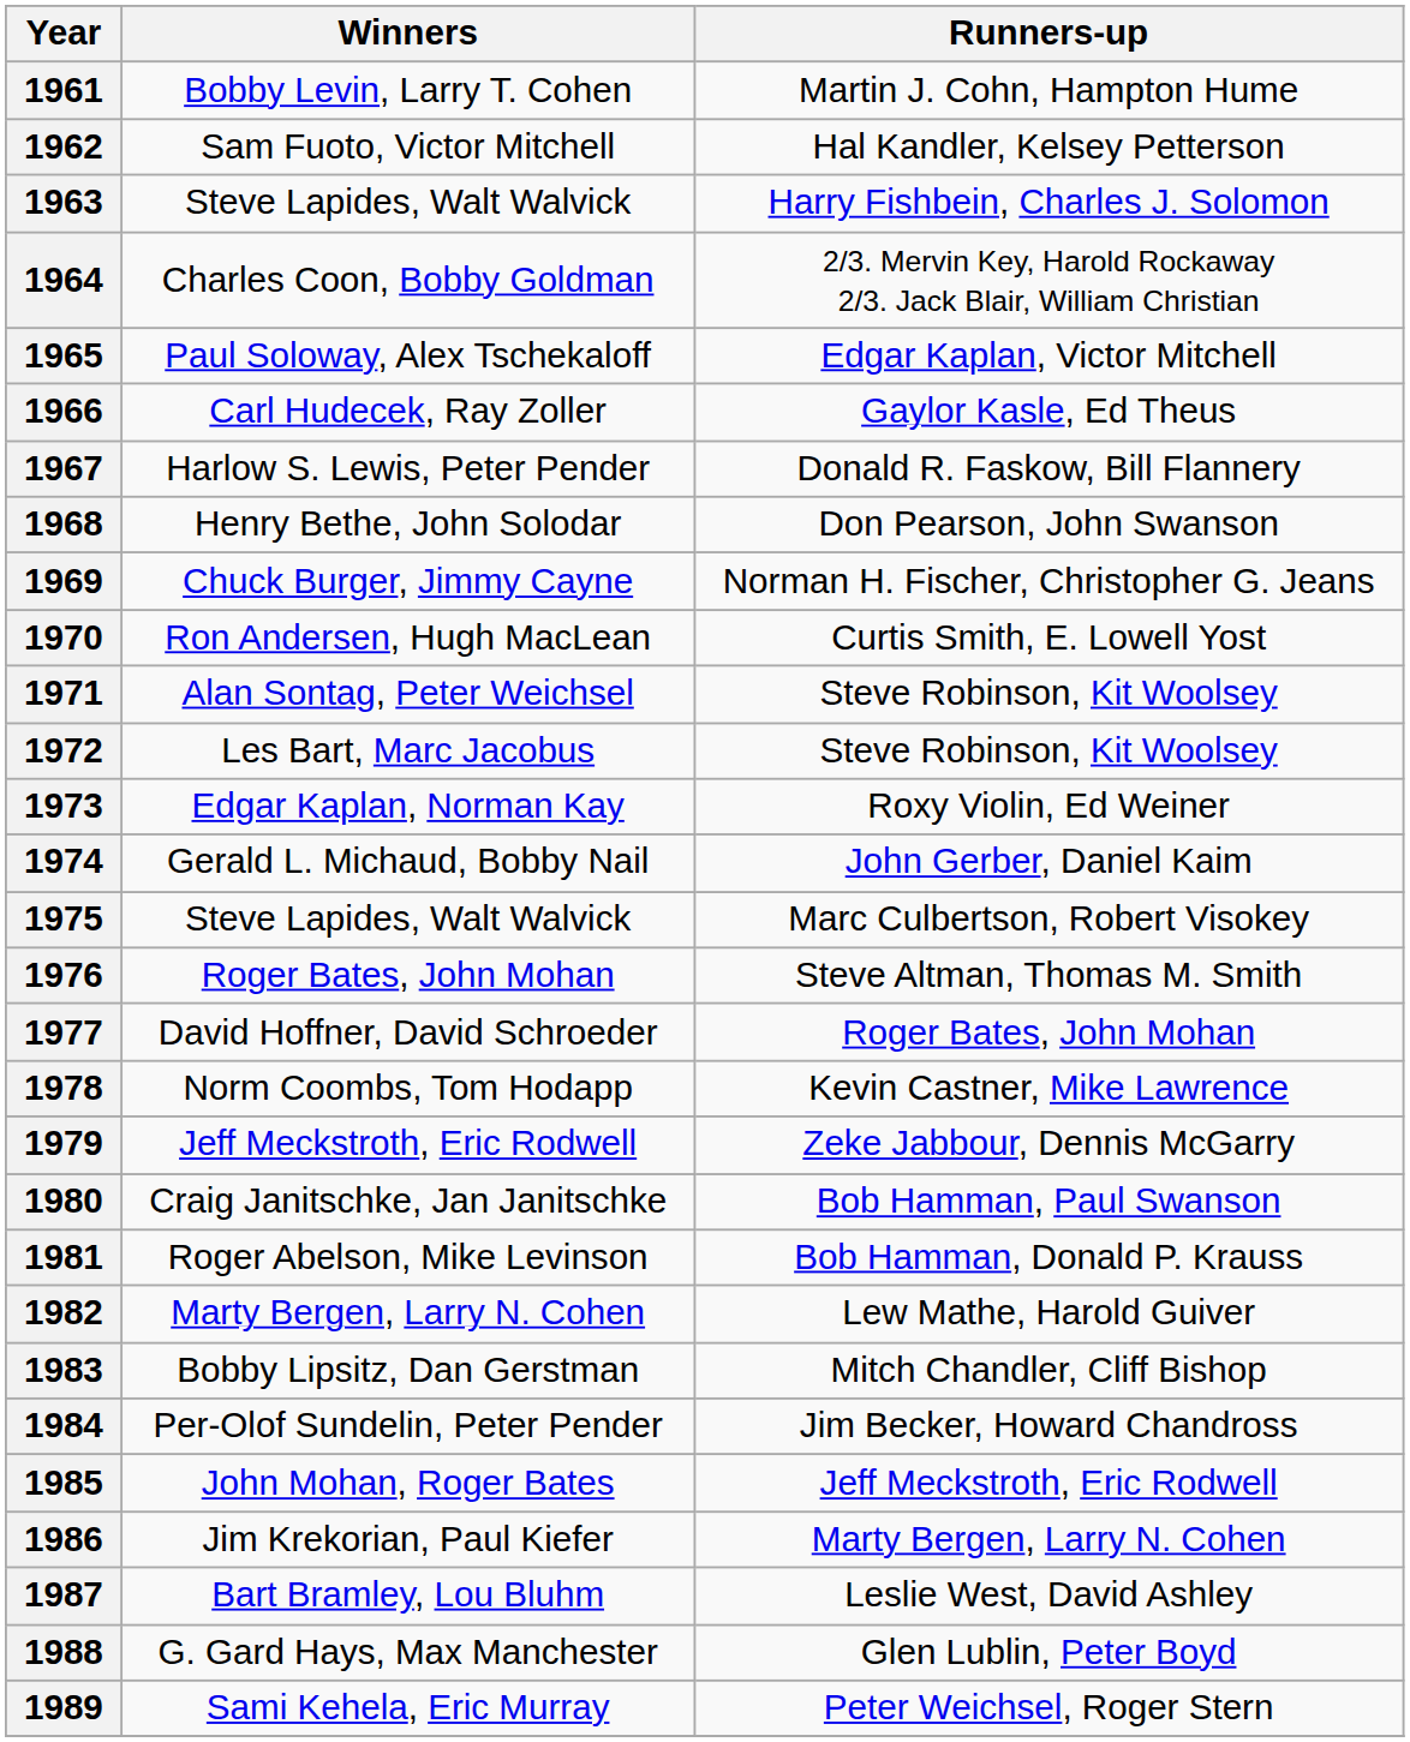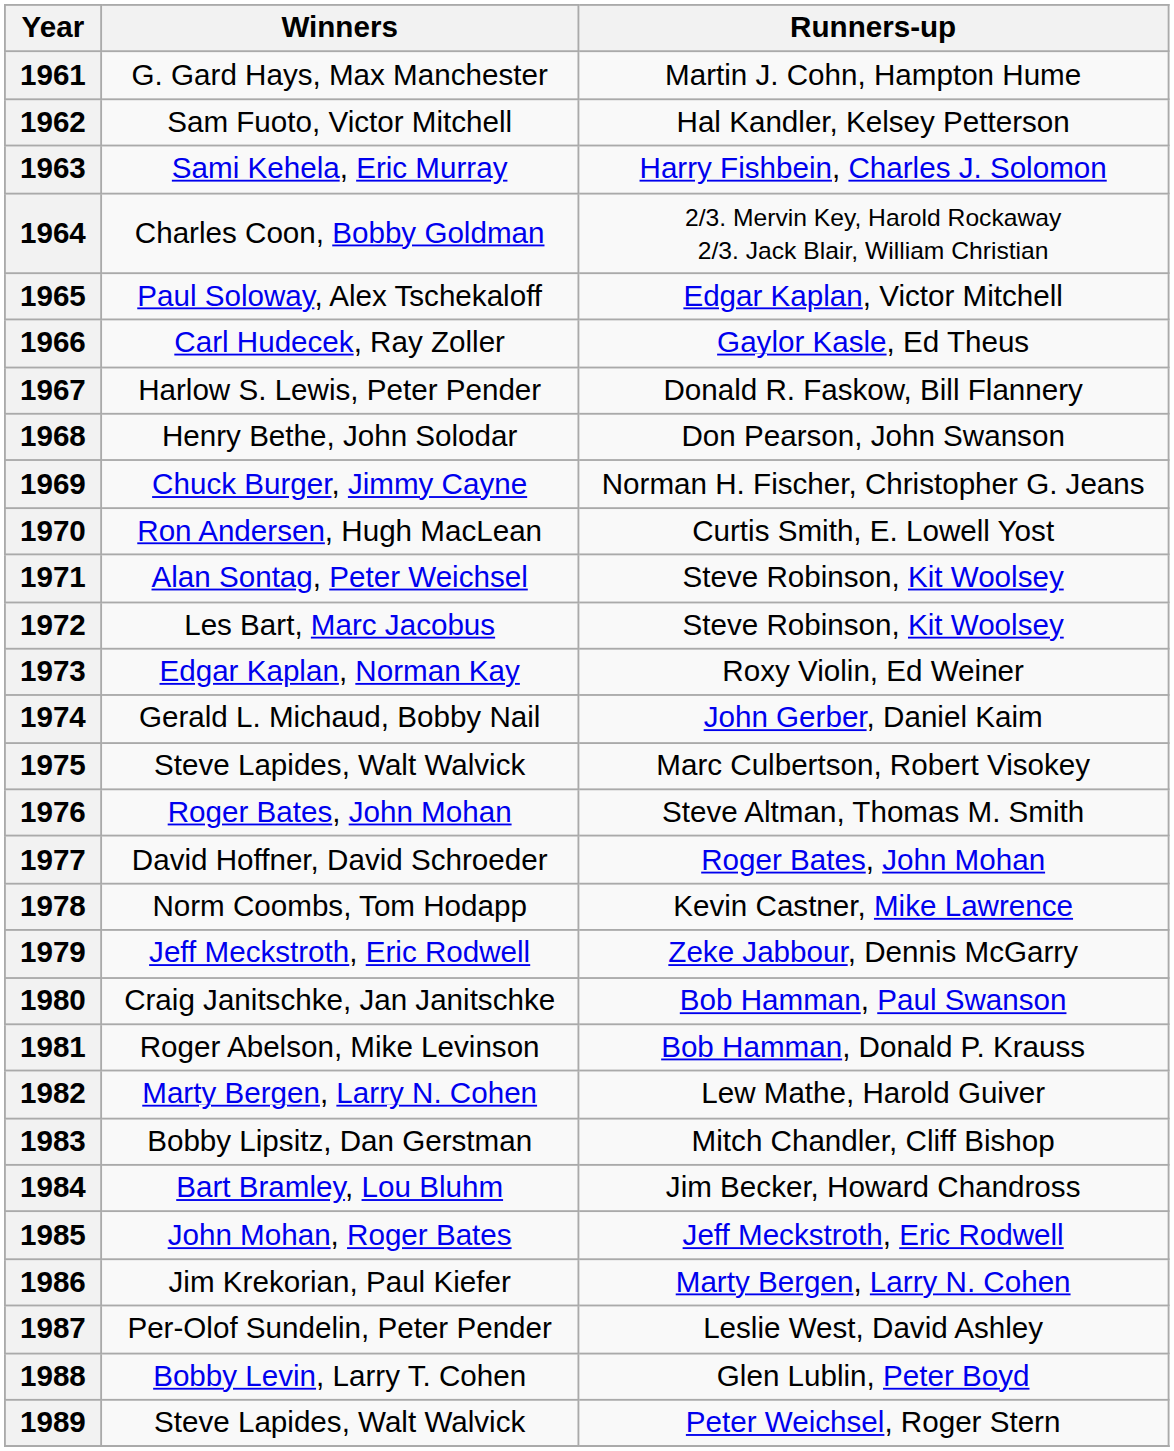1961 | Winners: Bobby Levin, Larry T. Cohen -> G. Gard Hays, Max Manchester
1963 | Winners: Steve Lapides, Walt Walvick -> Sami Kehela, Eric Murray
1984 | Winners: Per-Olof Sundelin, Peter Pender -> Bart Bramley, Lou Bluhm
1987 | Winners: Bart Bramley, Lou Bluhm -> Per-Olof Sundelin, Peter Pender
1988 | Winners: G. Gard Hays, Max Manchester -> Bobby Levin, Larry T. Cohen
1989 | Winners: Sami Kehela, Eric Murray -> Steve Lapides, Walt Walvick
